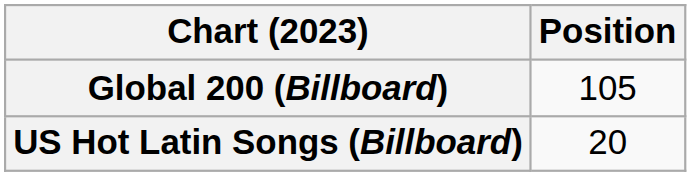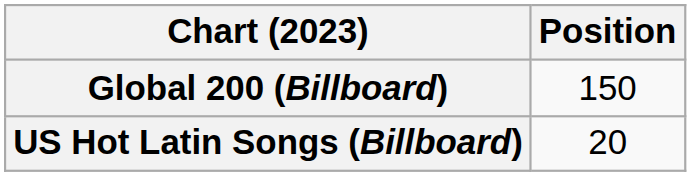Global 200 (Billboard) | Position: 105 -> 150
